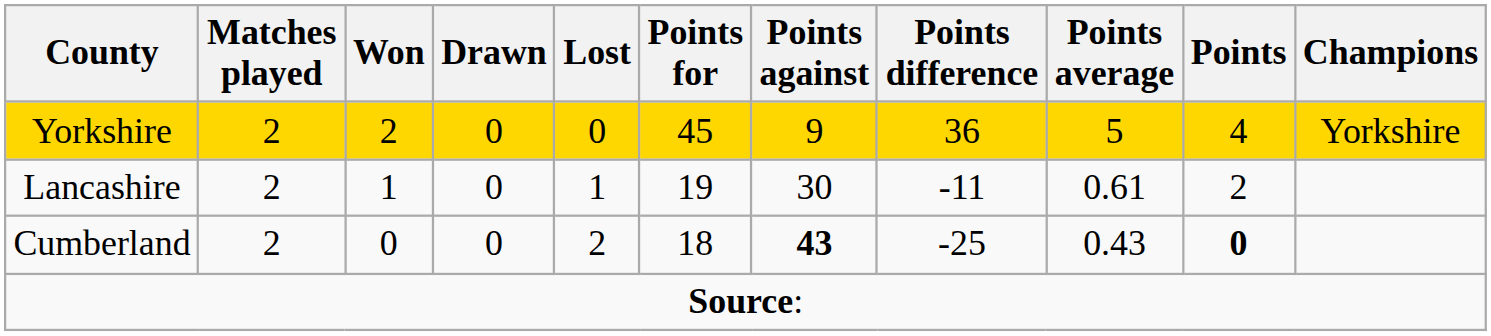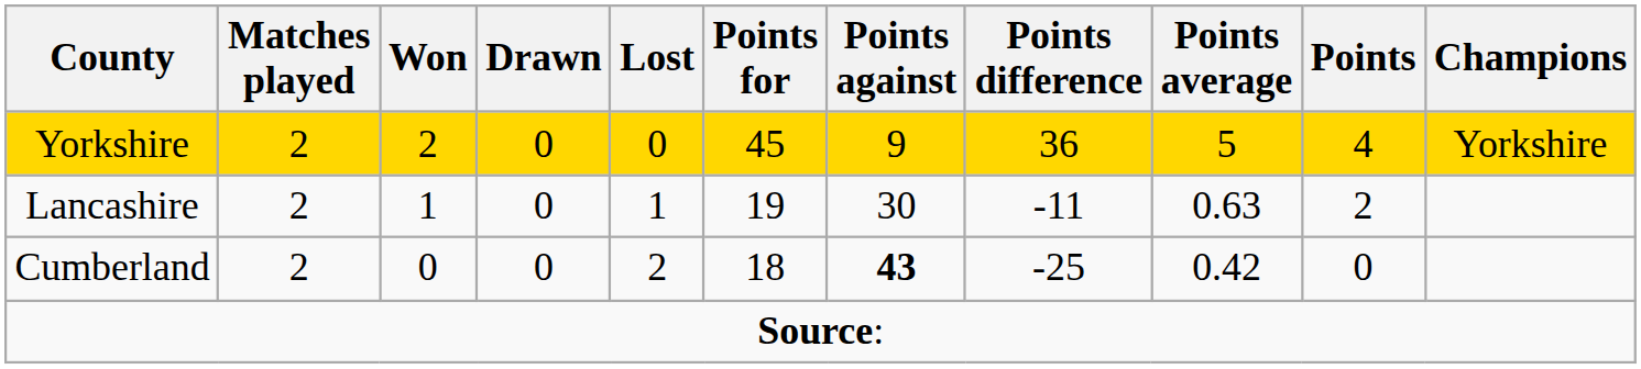Lancashire | Points average: 0.61 -> 0.63
Cumberland | Points average: 0.43 -> 0.42
Cumberland | Points: bold -> normal
